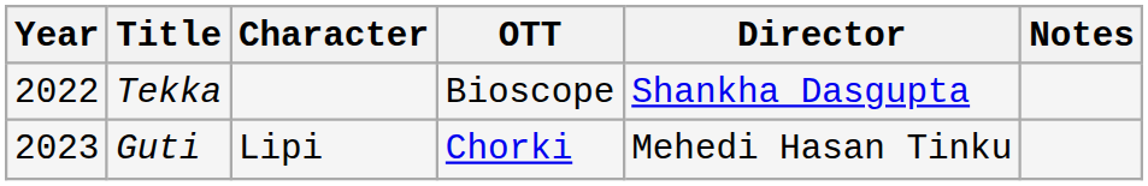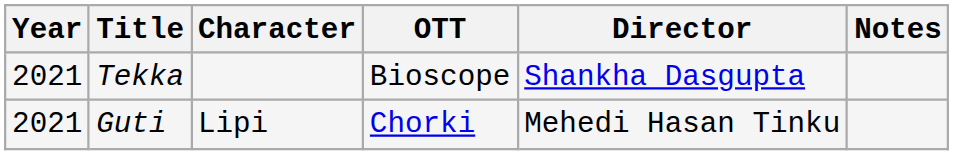Tekka | Year: 2022 -> 2021
Guti | Year: 2023 -> 2021
